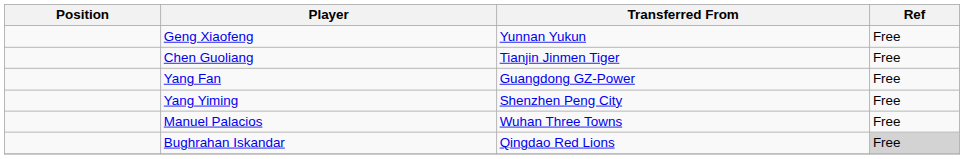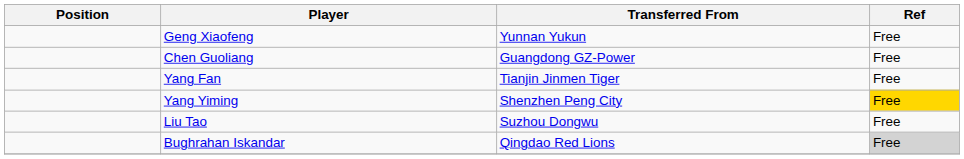Chen Guoliang | Transferred From: Tianjin Jinmen Tiger -> Guangdong GZ-Power
Yang Fan | Transferred From: Guangdong GZ-Power -> Tianjin Jinmen Tiger
Yang Yiming | Ref: no background -> gold background
+ row: Liu Tao | Suzhou Dongwu | Free
- row: Manuel Palacios | Wuhan Three Towns | Free
